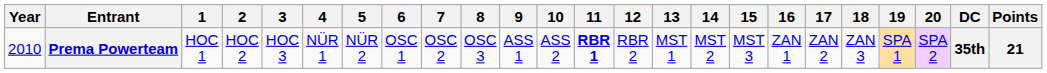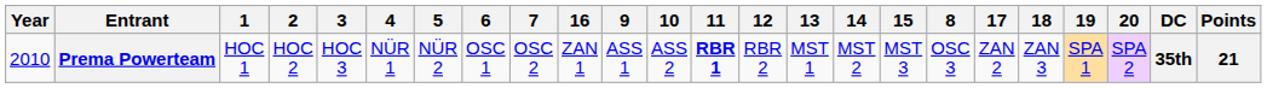columns swapped: 8 <-> 16
